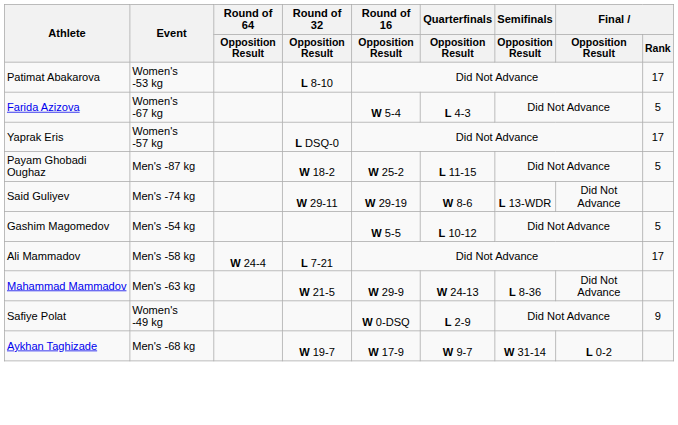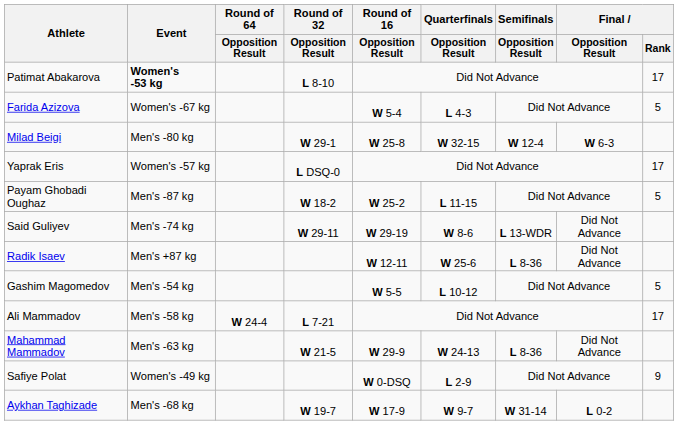Patimat Abakarova | Event: normal -> bold
+ row: Milad Beigi | Men's -80 kg | W 29-1 | W 25-8 | W 32-15 | W 12-4 | W 6-3
+ row: Radik Isaev | Men's +87 kg | W 12-11 | W 25-6 | L 8-36 | Did Not Advance
